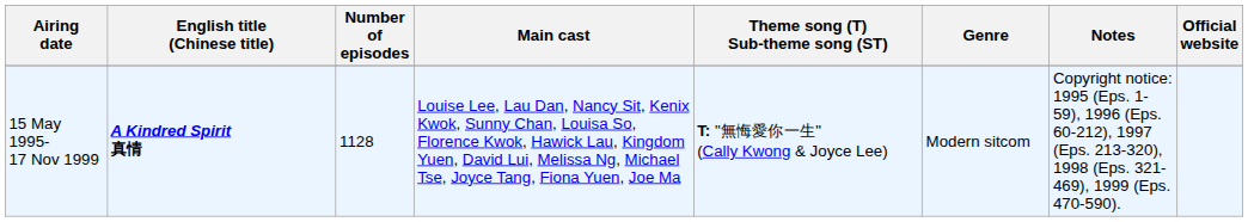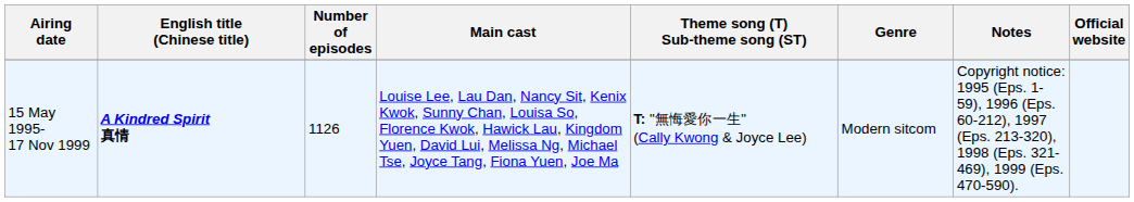15 May 1995- 17 Nov 1999 | Number of episodes: 1128 -> 1126
